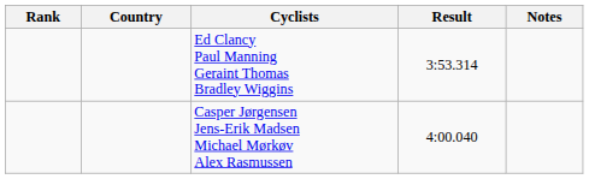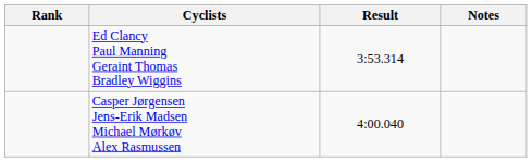- column: Country
